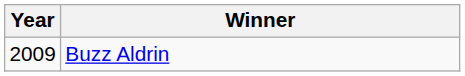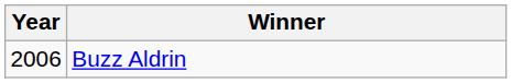Buzz Aldrin | Year: 2009 -> 2006
